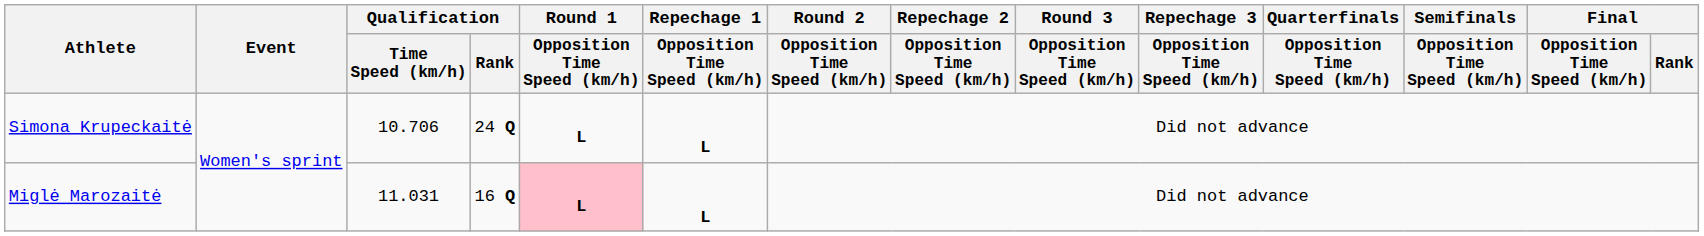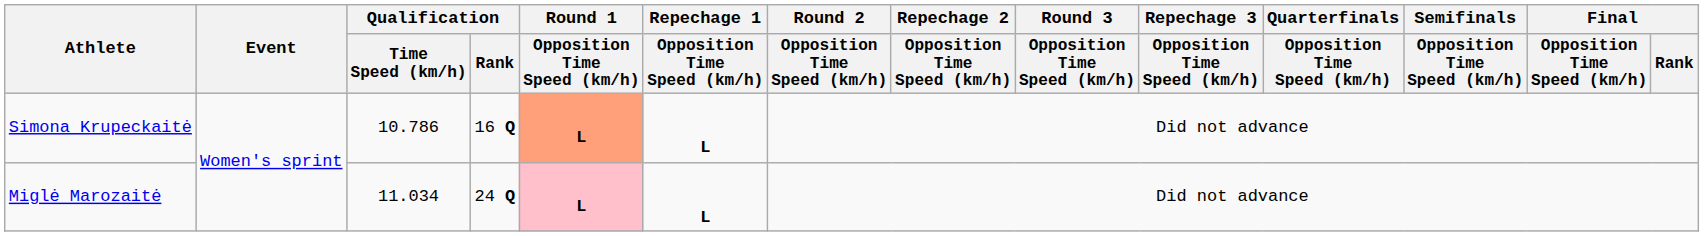Simona Krupeckaitė | Qualification / Time Speed (km/h): 10.706 -> 10.786
Simona Krupeckaitė | Qualification / Rank: 24 Q -> 16 Q
Simona Krupeckaitė | Round 1 / Opposition Time Speed (km/h): no background -> lightsalmon background
Miglė Marozaitė | Qualification / Time Speed (km/h): 11.031 -> 11.034
Miglė Marozaitė | Qualification / Rank: 16 Q -> 24 Q
